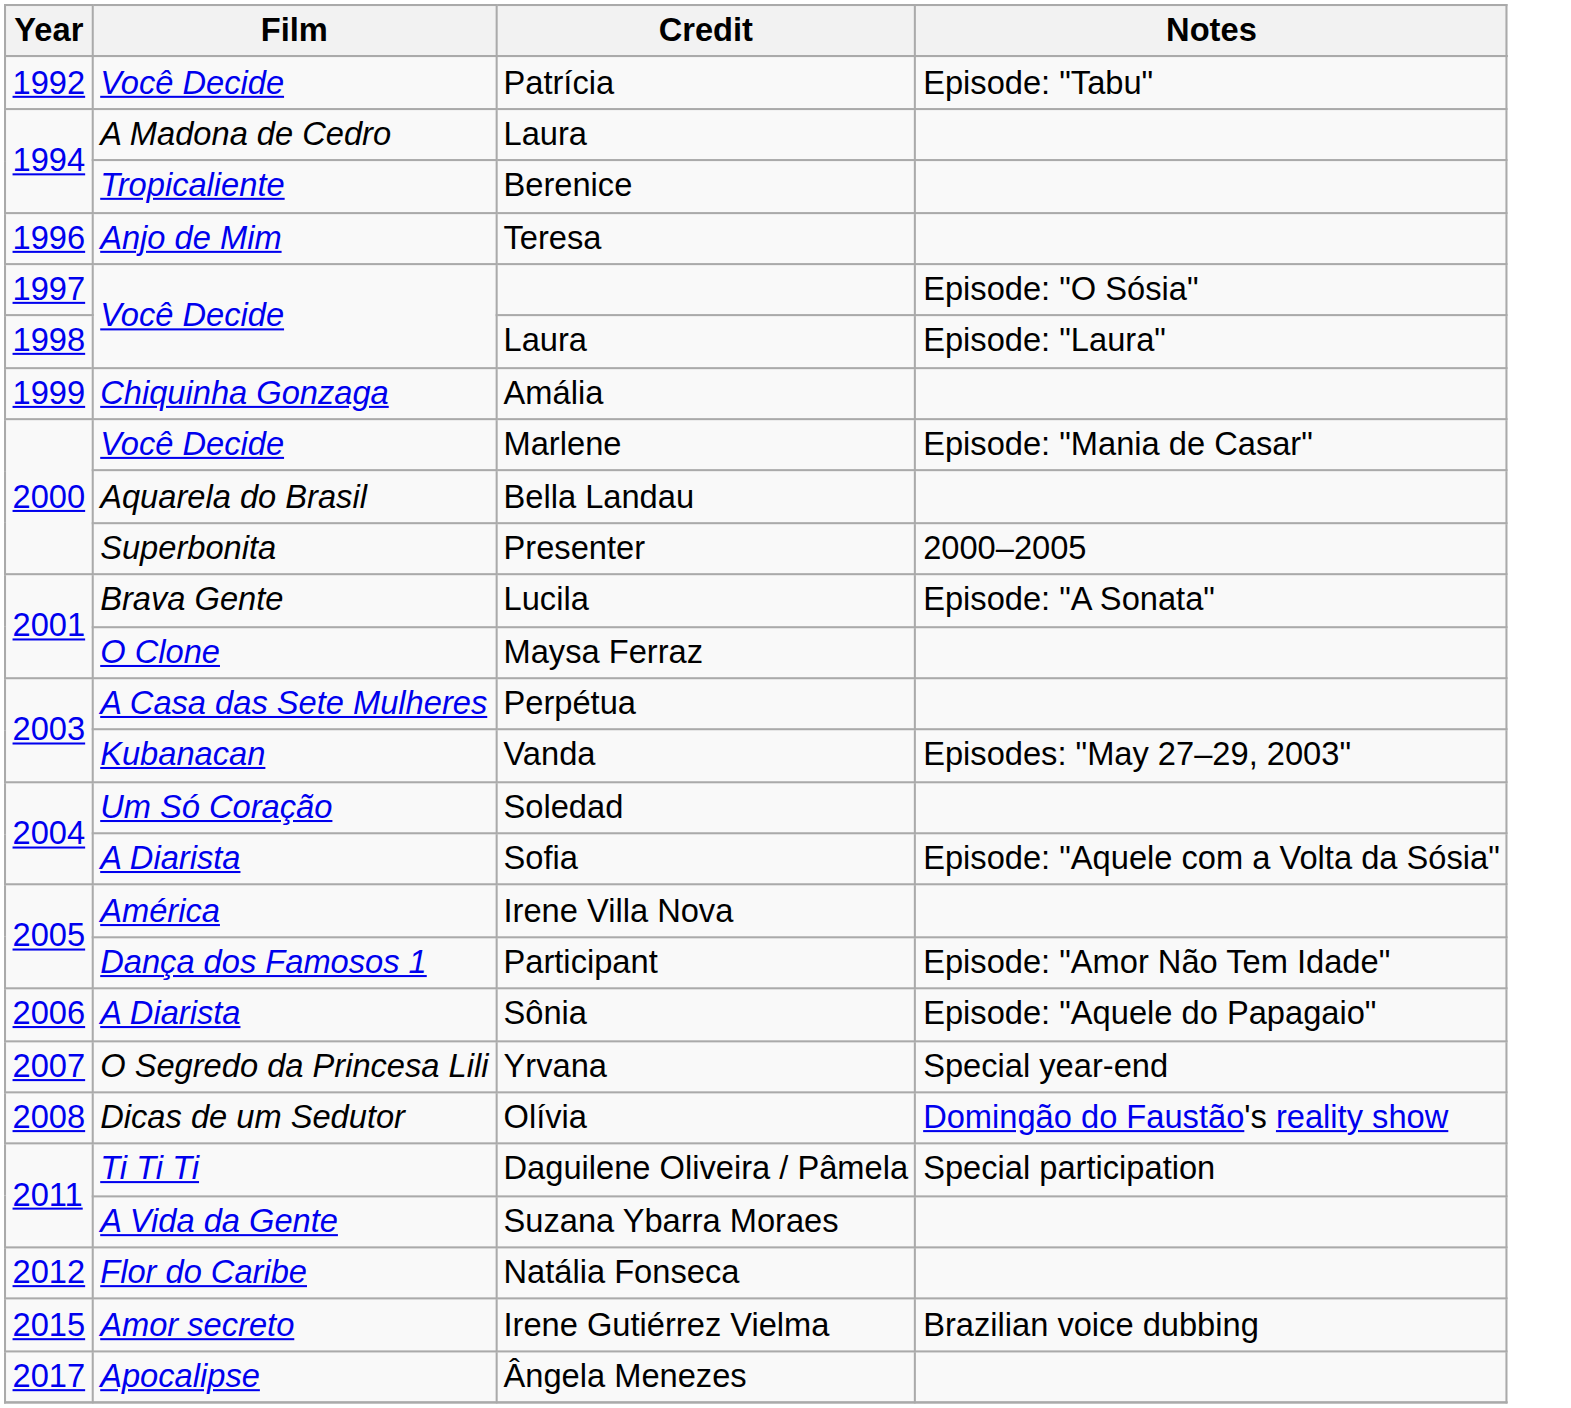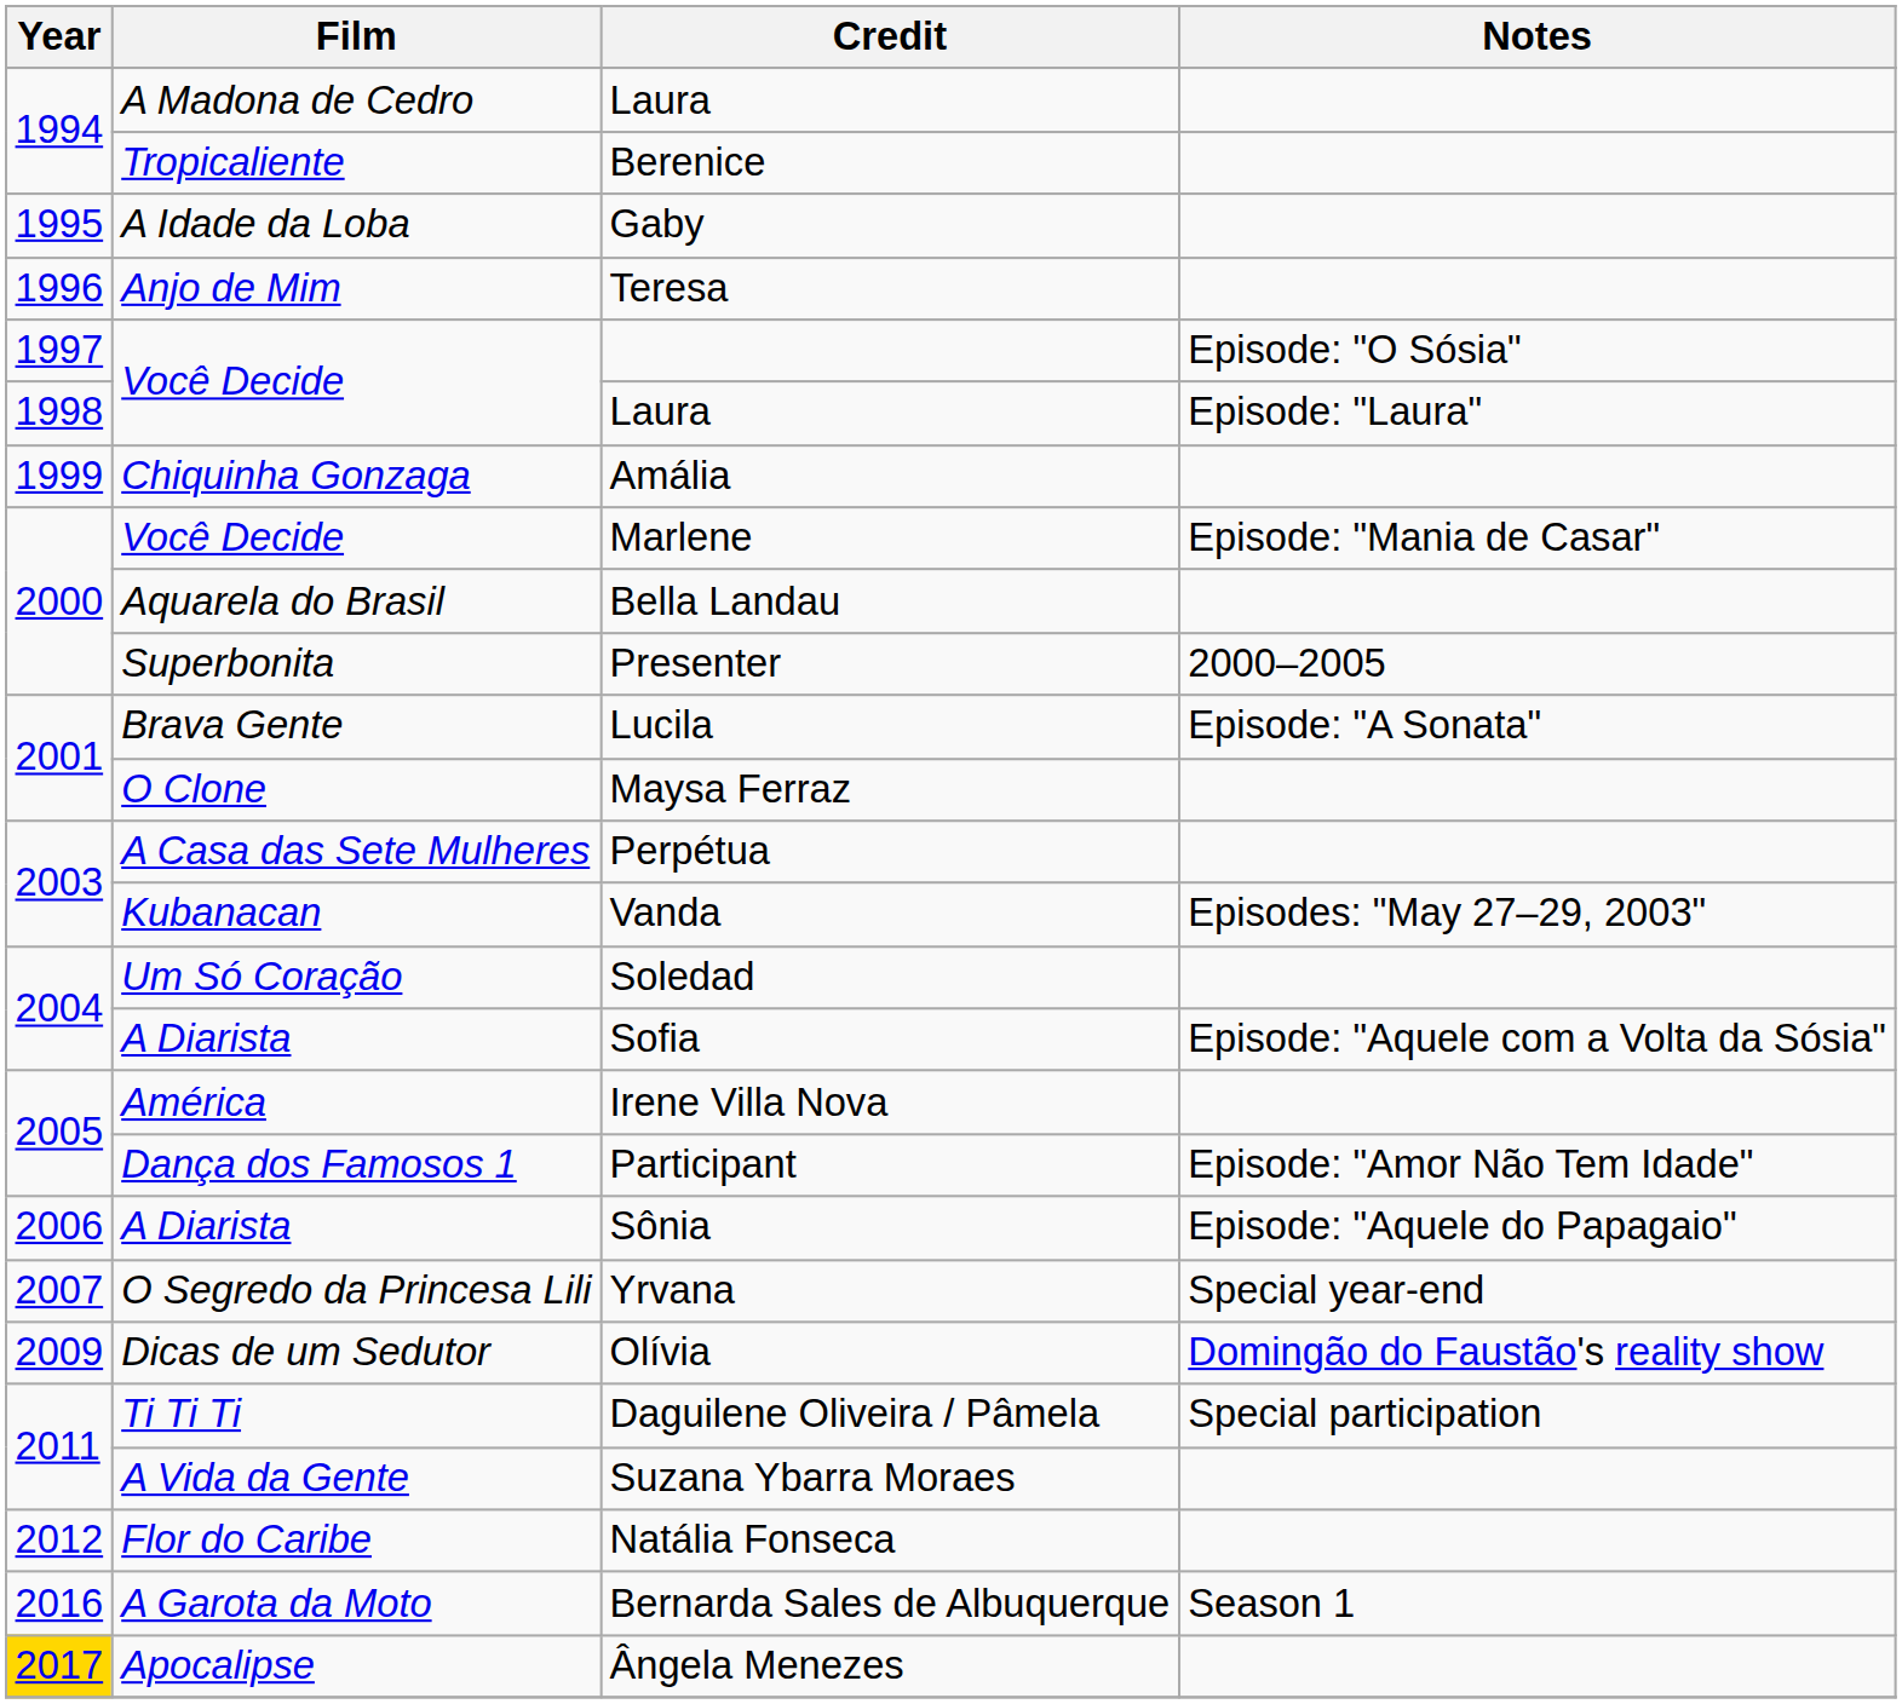- row: 1992 | Você Decide | Patrícia | Episode: "Tabu"
+ row: 1995 | A Idade da Loba | Gaby
Olívia | Year: 2008 -> 2009
- row: 2015 | Amor secreto | Irene Gutiérrez Vielma | Brazilian voice dubbing
+ row: 2016 | A Garota da Moto | Bernarda Sales de Albuquerque | Season 1
Ângela Menezes | Year: no background -> gold background
